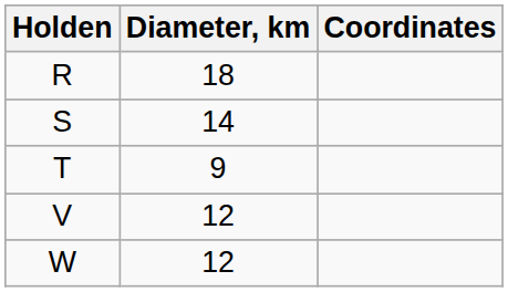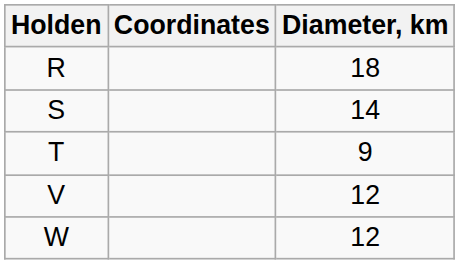columns swapped: Coordinates <-> Diameter, km
